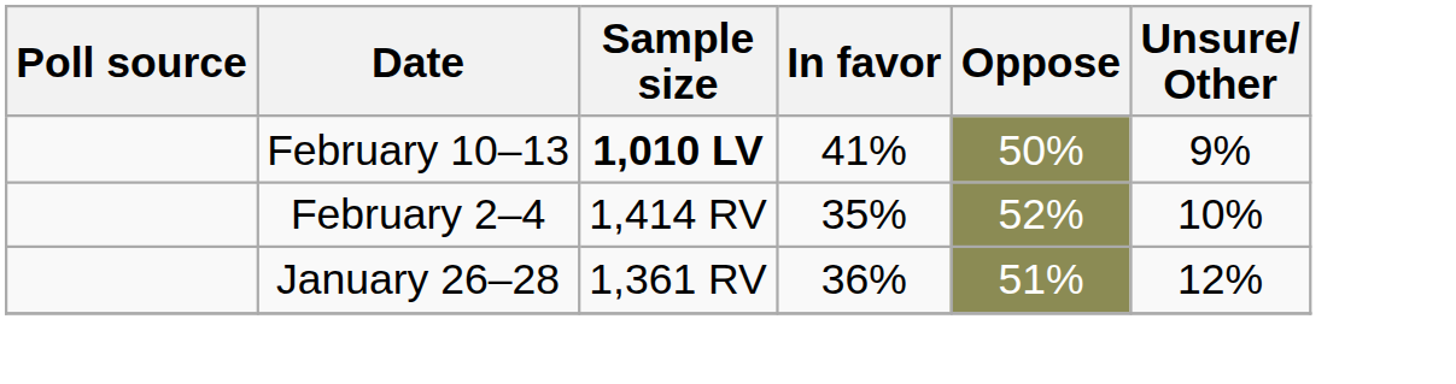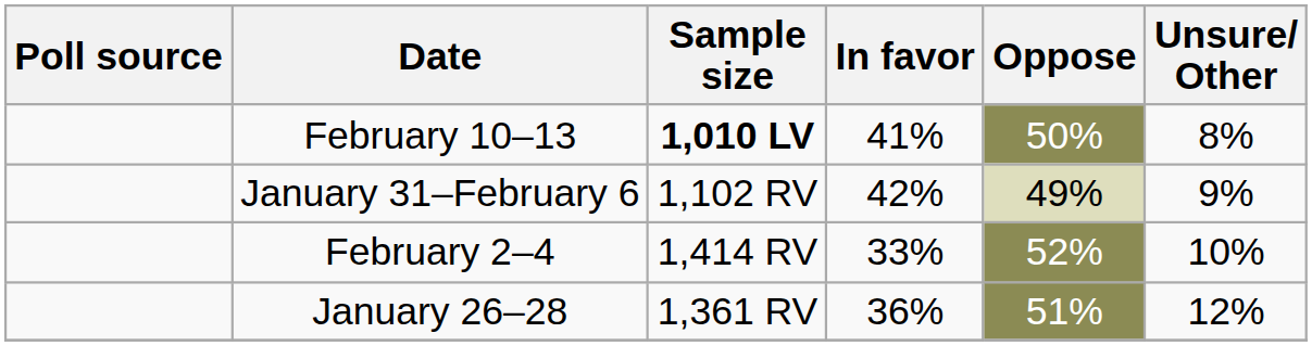February 10–13 | Unsure/ Other: 9% -> 8%
+ row: January 31–February 6 | 1,102 RV | 42% | 49% | 9%
February 2–4 | In favor: 35% -> 33%
